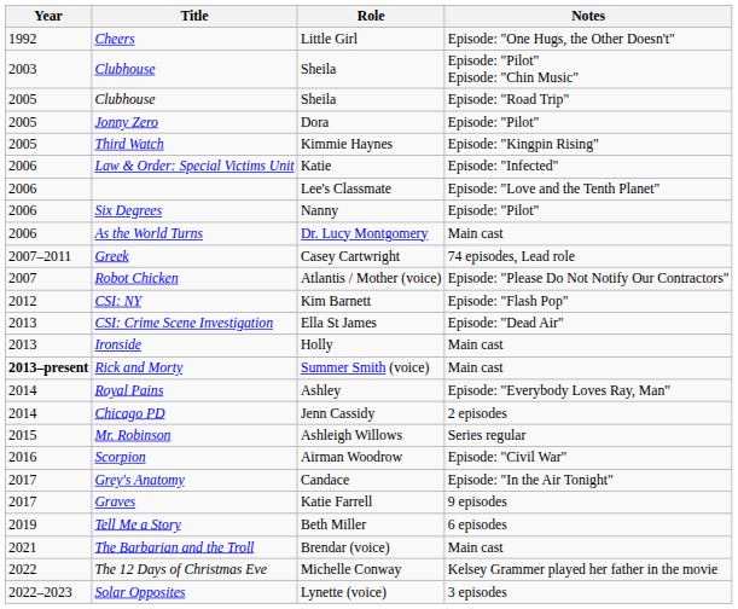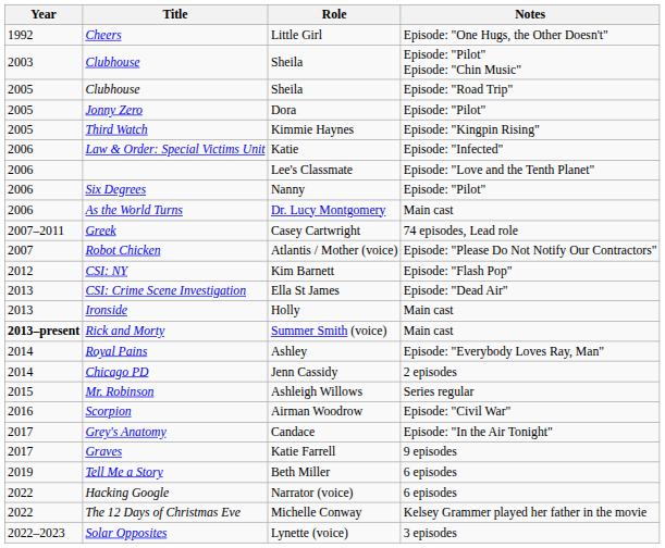- row: 2021 | The Barbarian and the Troll | Brendar (voice) | Main cast
+ row: 2022 | Hacking Google | Narrator (voice) | 6 episodes
